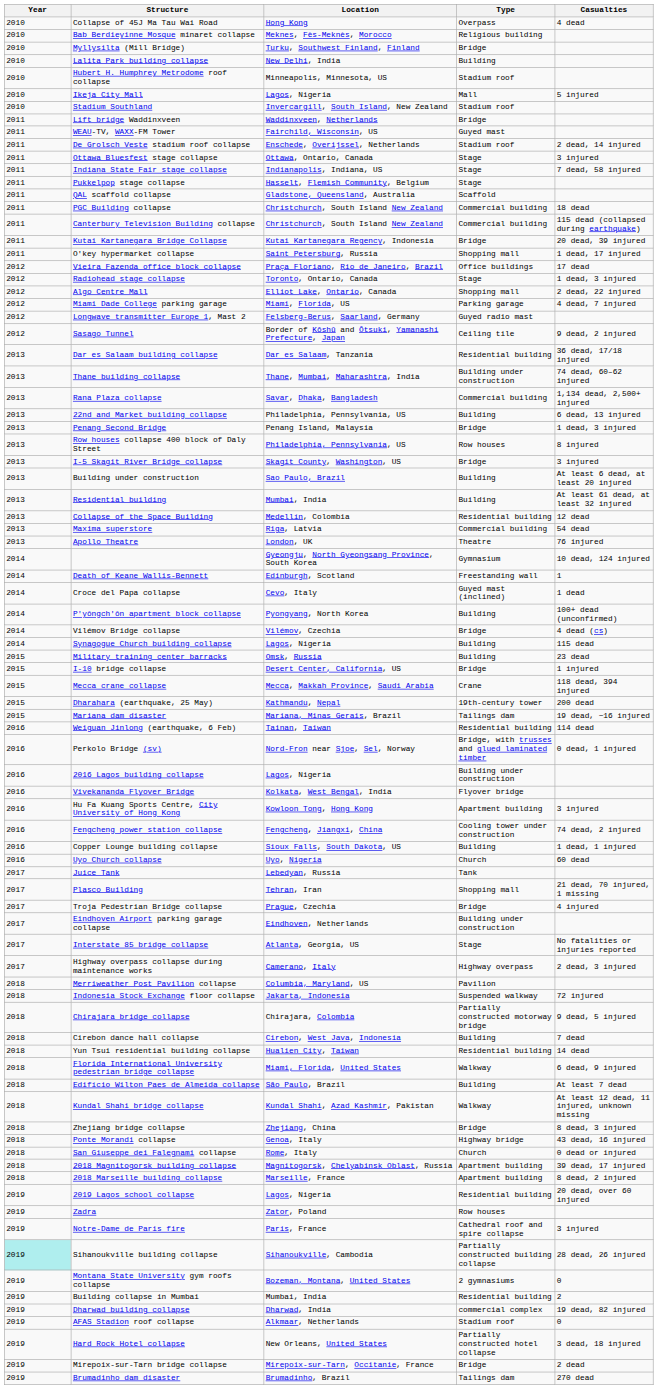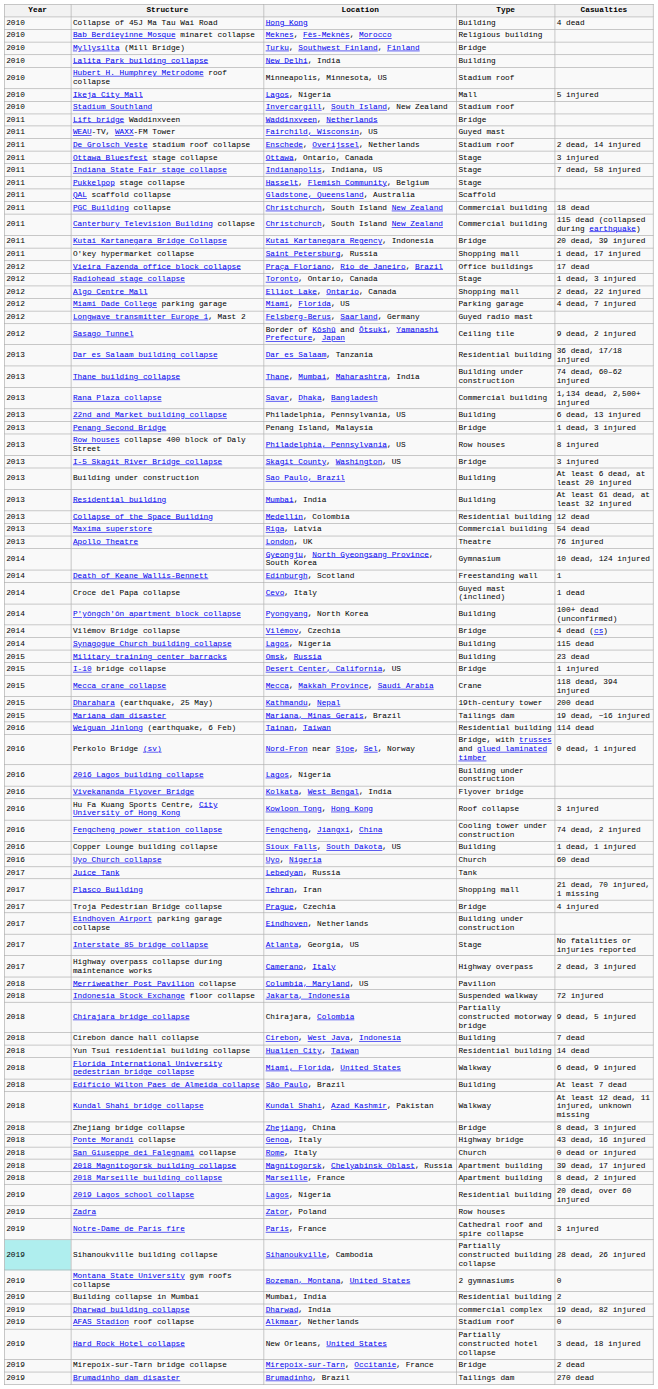Collapse of 45J Ma Tau Wai Road | Type: Overpass -> Building
Hu Fa Kuang Sports Centre, City University of Hong Kong | Type: Apartment building -> Roof collapse
